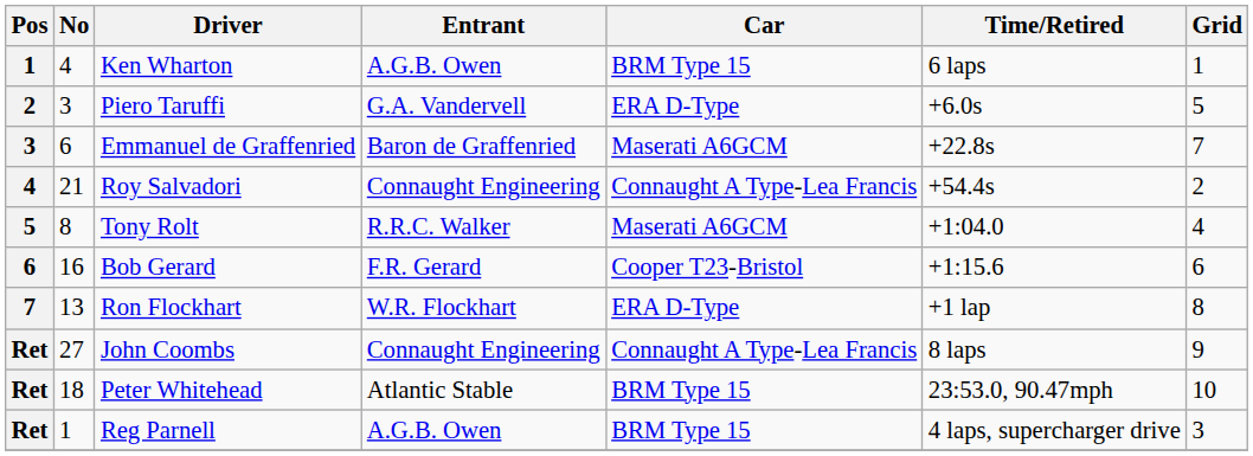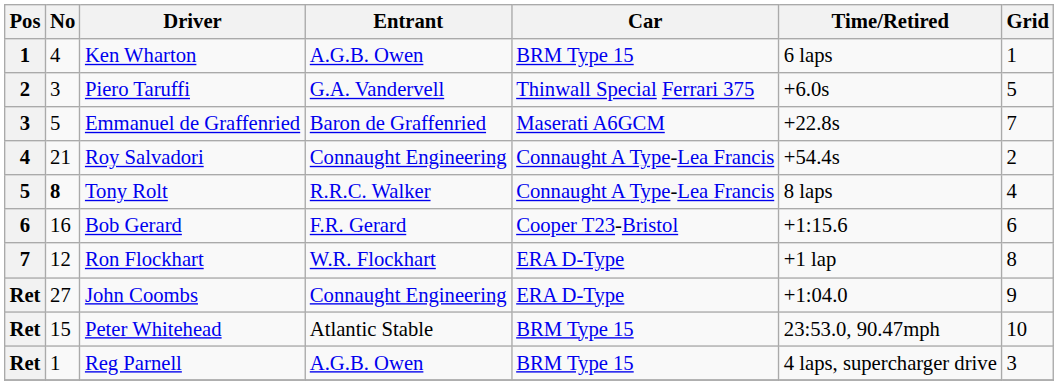Piero Taruffi | Car: ERA D-Type -> Thinwall Special Ferrari 375
Emmanuel de Graffenried | No: 6 -> 5
Tony Rolt | No: normal -> bold
Tony Rolt | Car: Maserati A6GCM -> Connaught A Type-Lea Francis
Tony Rolt | Time/Retired: +1:04.0 -> 8 laps
Ron Flockhart | No: 13 -> 12
John Coombs | Car: Connaught A Type-Lea Francis -> ERA D-Type
John Coombs | Time/Retired: 8 laps -> +1:04.0
Peter Whitehead | No: 18 -> 15
